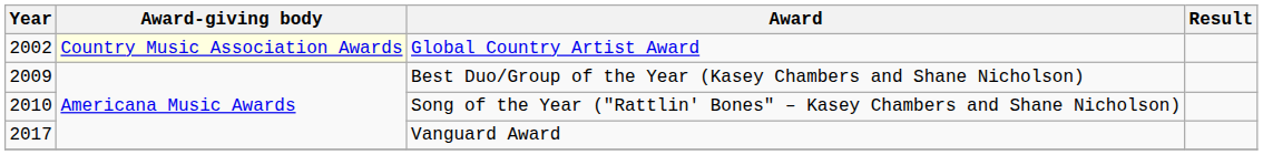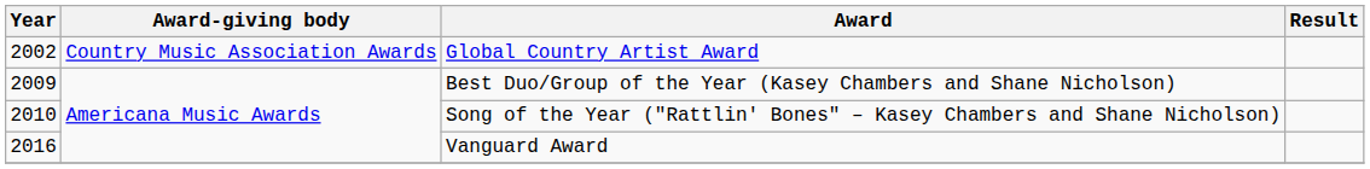Global Country Artist Award | Award-giving body: lightyellow background -> no background
Vanguard Award | Year: 2017 -> 2016
